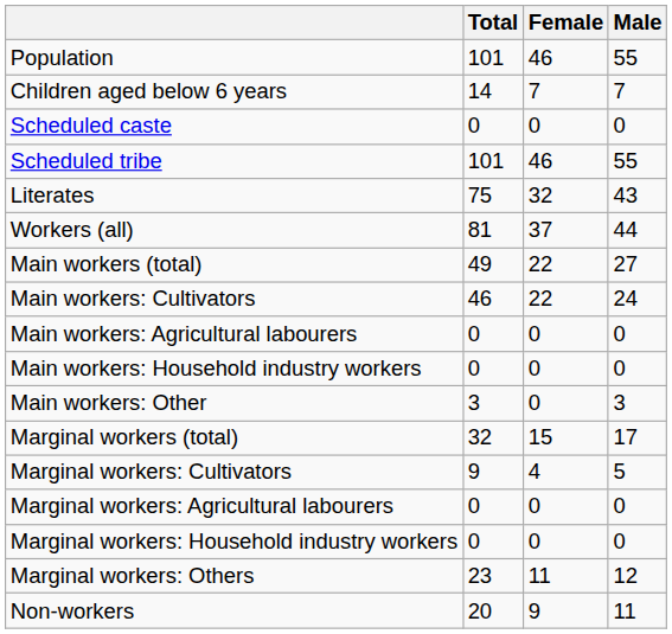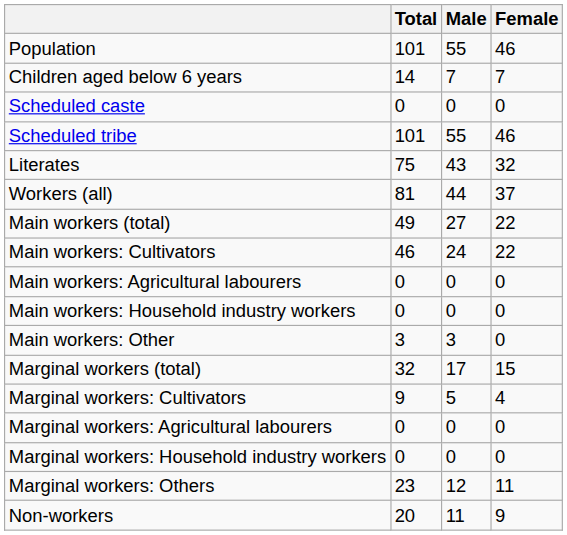columns swapped: Male <-> Female
